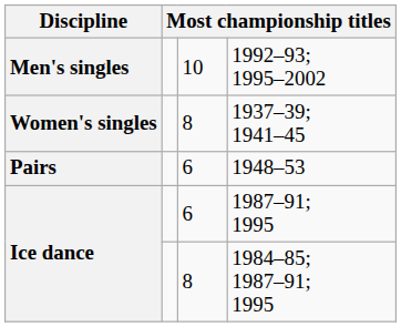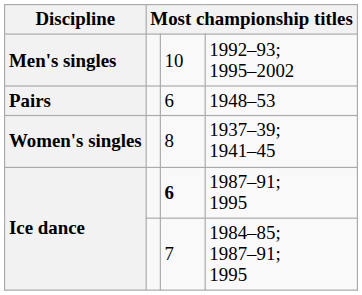rows swapped: 1937–39; 1941–45 <-> 1948–53
1987–91; 1995 | column 3: normal -> bold
1984–85; 1987–91; 1995 | column 3: 8 -> 7
